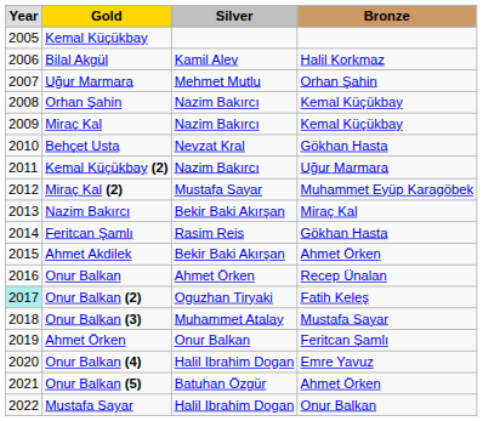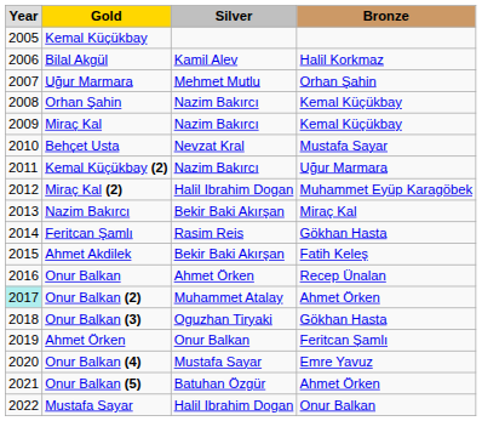Behçet Usta | column 4: Gökhan Hasta -> Mustafa Sayar
Miraç Kal (2) | column 3: Mustafa Sayar -> Halil Ibrahim Dogan
Ahmet Akdilek | column 4: Ahmet Örken -> Fatih Keleş
Onur Balkan (2) | column 3: Oguzhan Tiryaki -> Muhammet Atalay
Onur Balkan (2) | column 4: Fatih Keleş -> Ahmet Örken
Onur Balkan (3) | column 3: Muhammet Atalay -> Oguzhan Tiryaki
Onur Balkan (3) | column 4: Mustafa Sayar -> Gökhan Hasta
Onur Balkan (4) | column 3: Halil Ibrahim Dogan -> Mustafa Sayar
